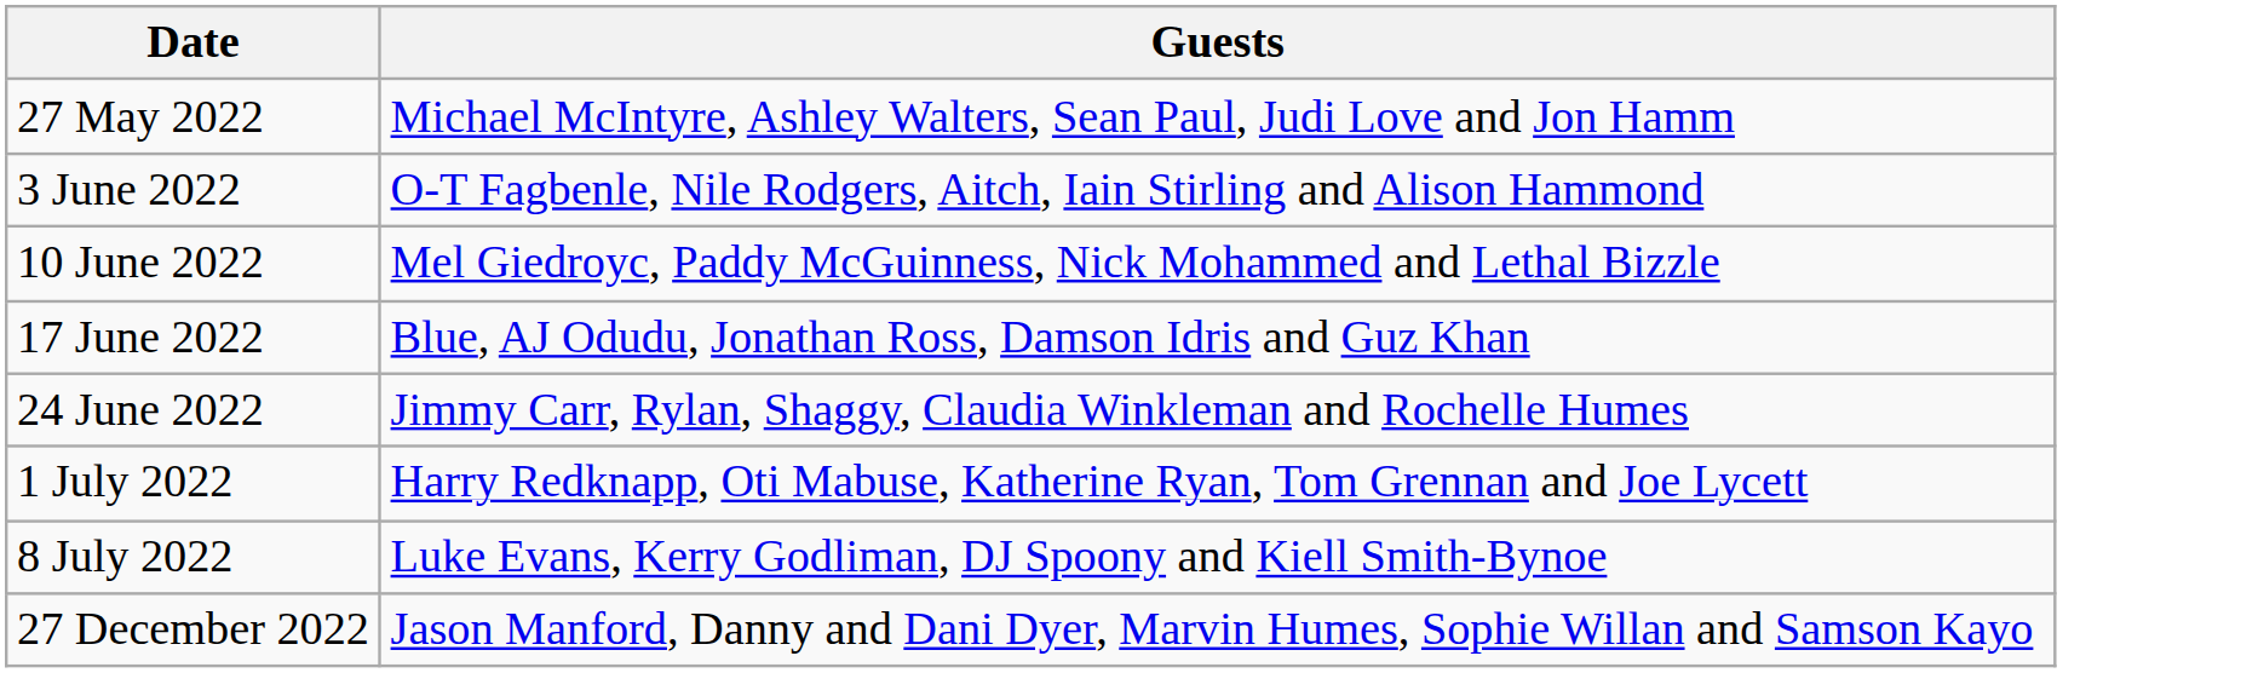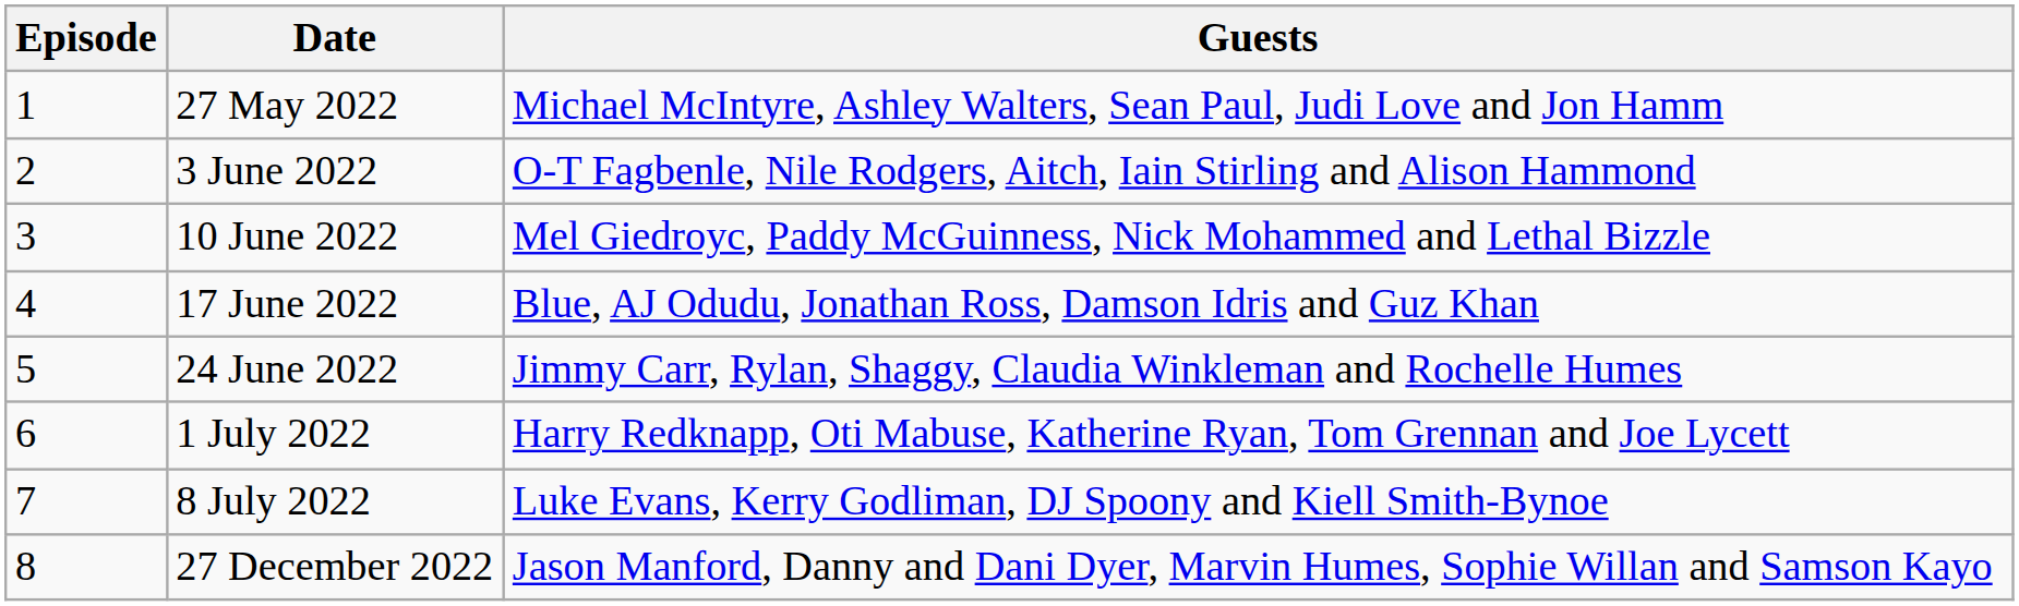+ column: Episode | 1 | 2 | 3 | 4 | 5 | 6 | 7 | 8
